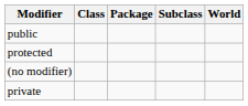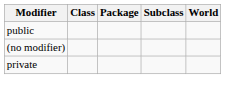- row: protected
